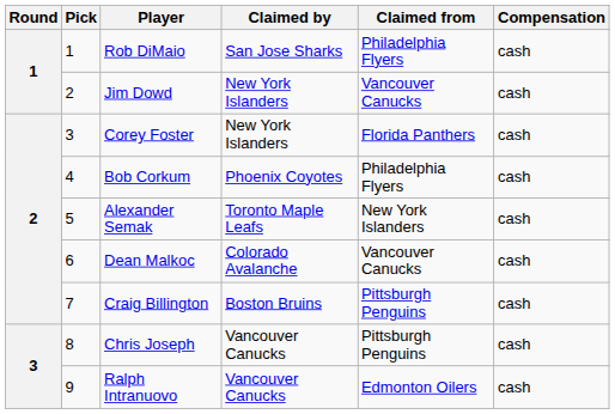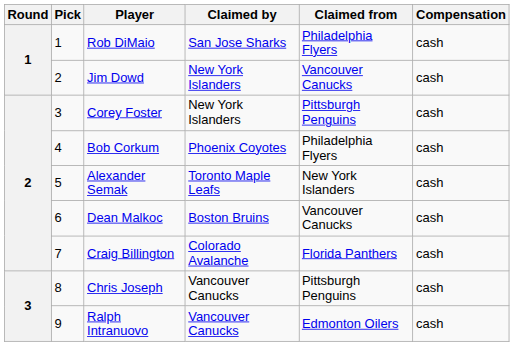Corey Foster | Claimed from: Florida Panthers -> Pittsburgh Penguins
Dean Malkoc | Claimed by: Colorado Avalanche -> Boston Bruins
Craig Billington | Claimed by: Boston Bruins -> Colorado Avalanche
Craig Billington | Claimed from: Pittsburgh Penguins -> Florida Panthers
